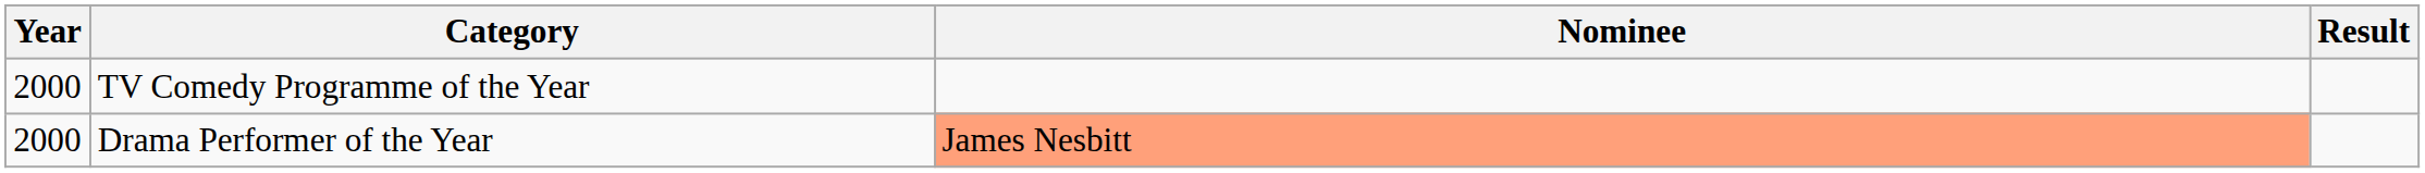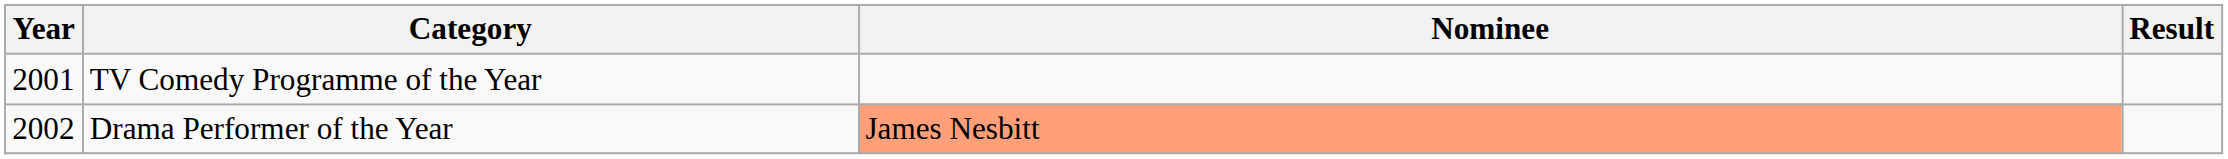TV Comedy Programme of the Year | Year: 2000 -> 2001
Drama Performer of the Year | Year: 2000 -> 2002
